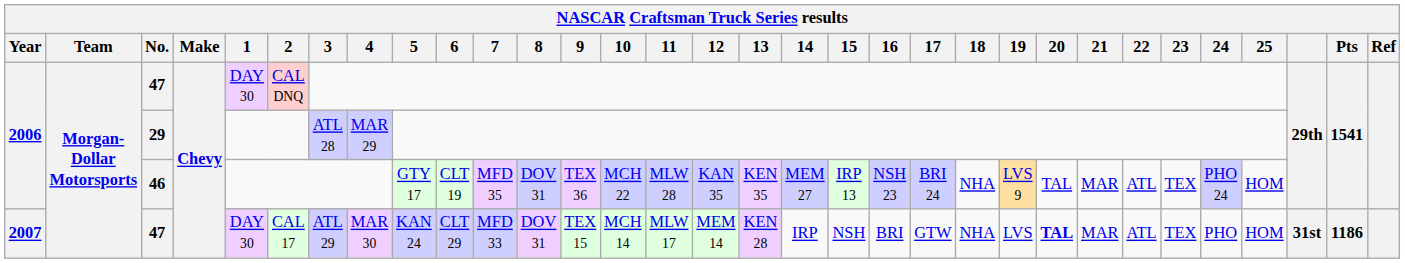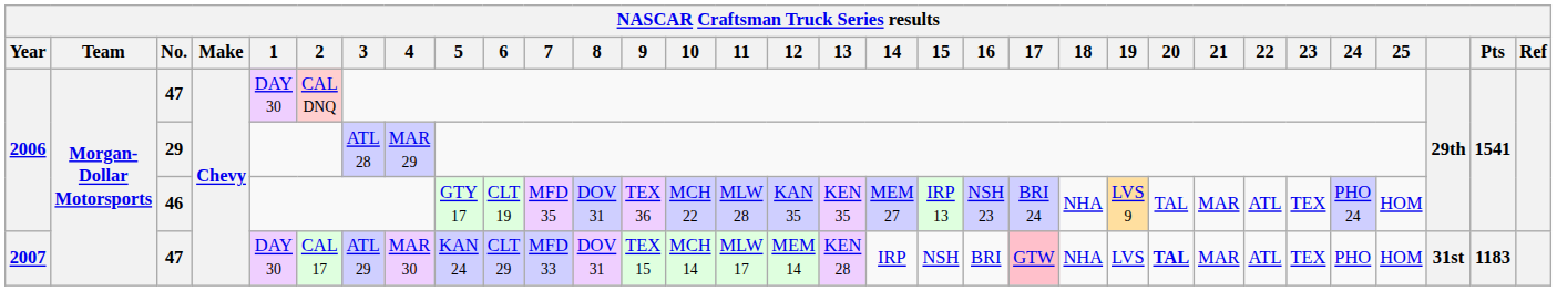2007 / 47 | 17: no background -> pink background
2007 / 47 | Pts: 1186 -> 1183
